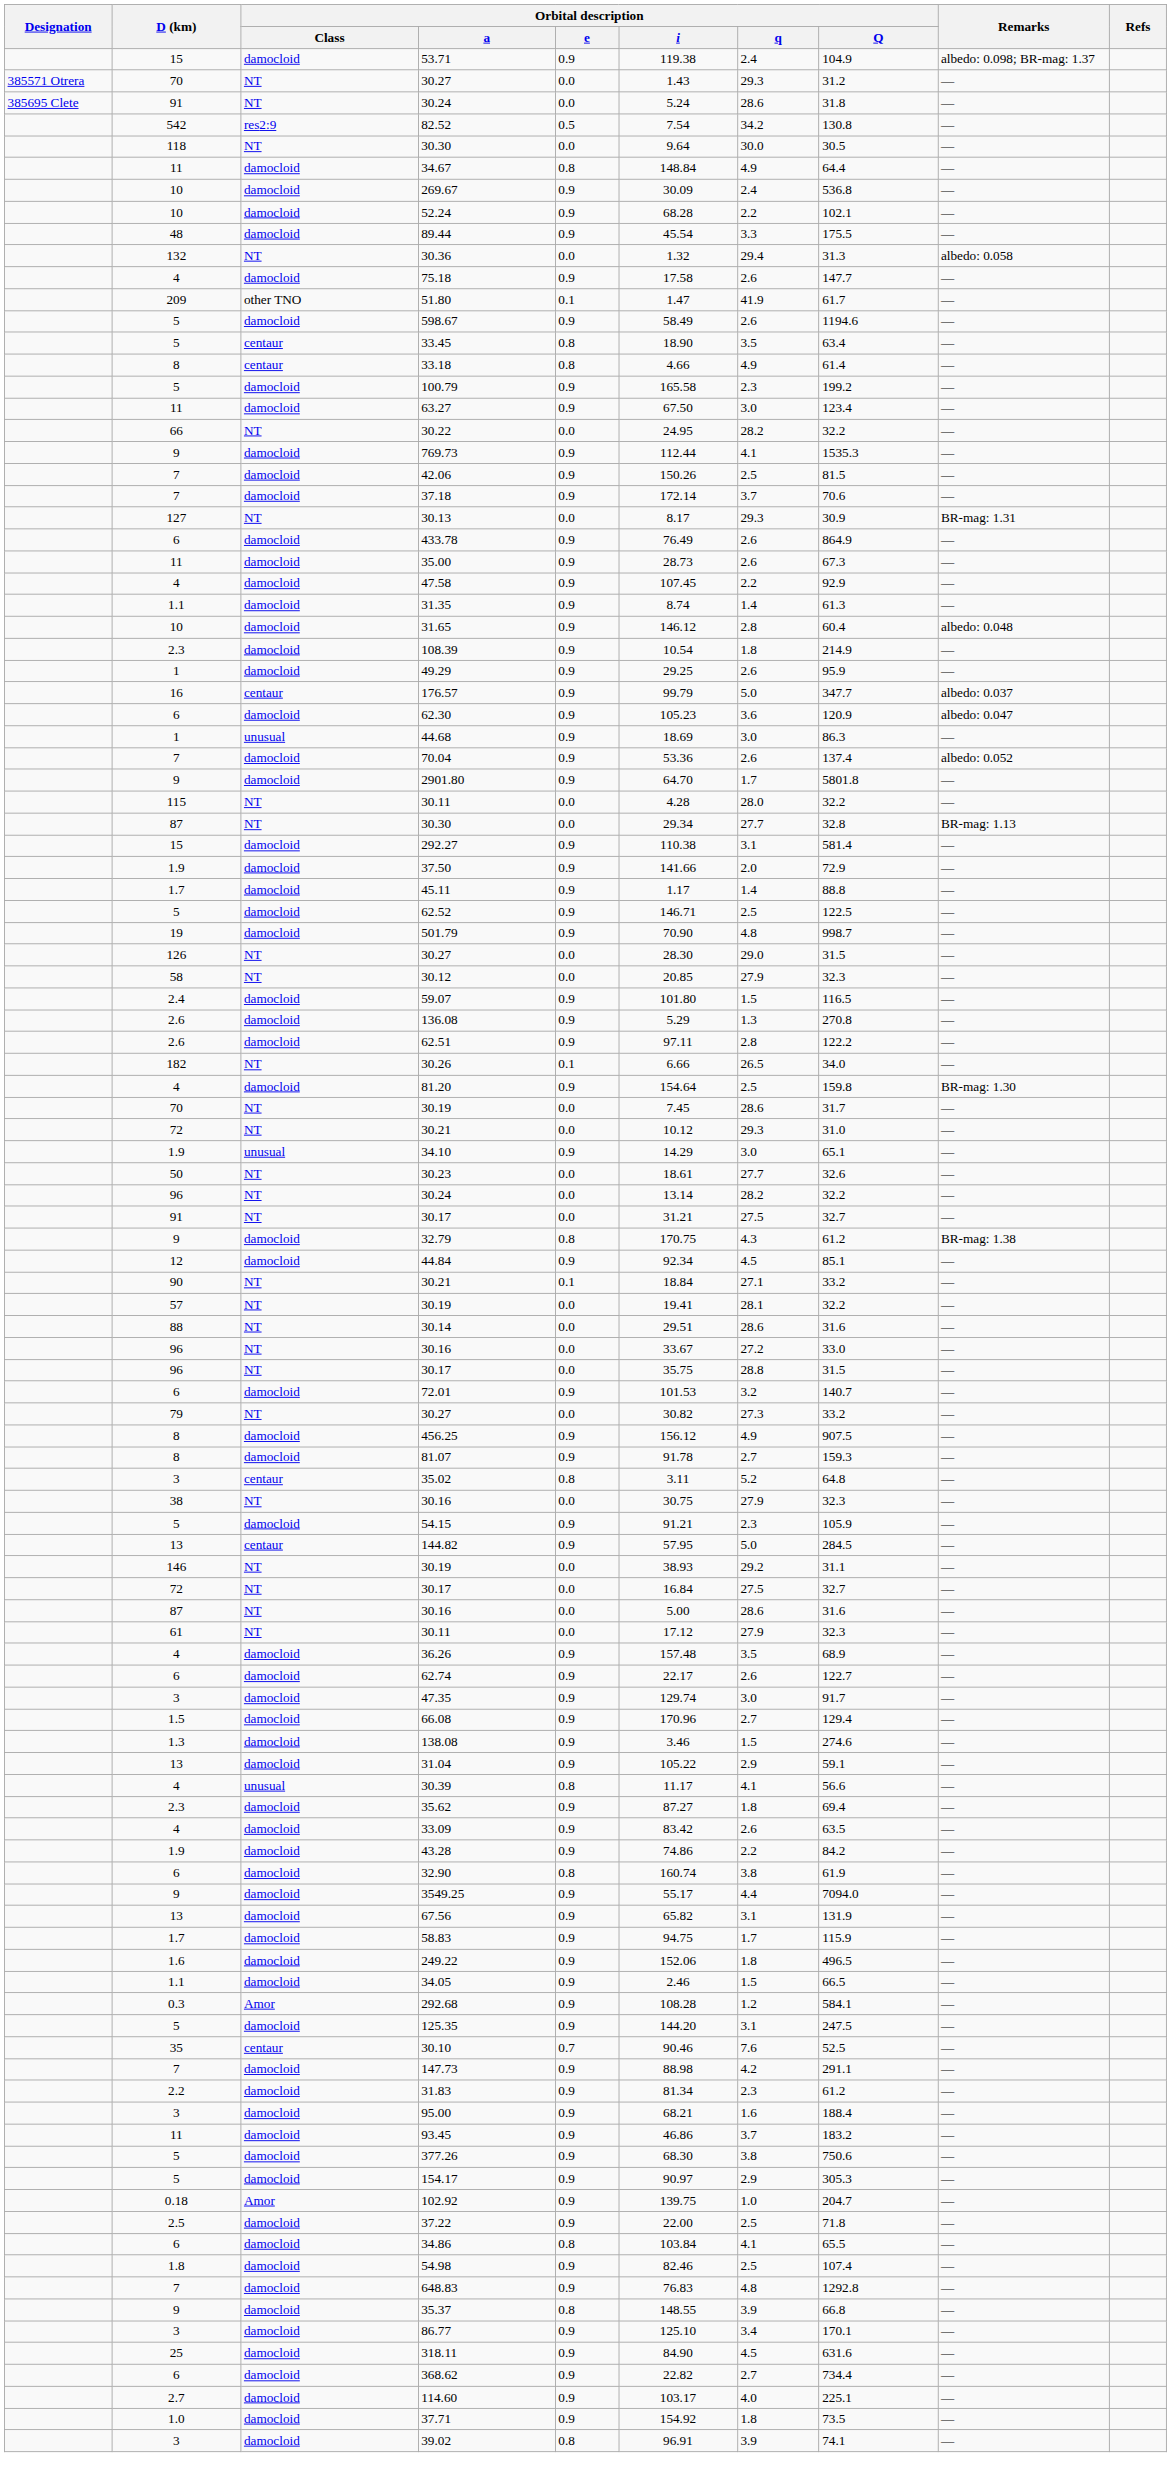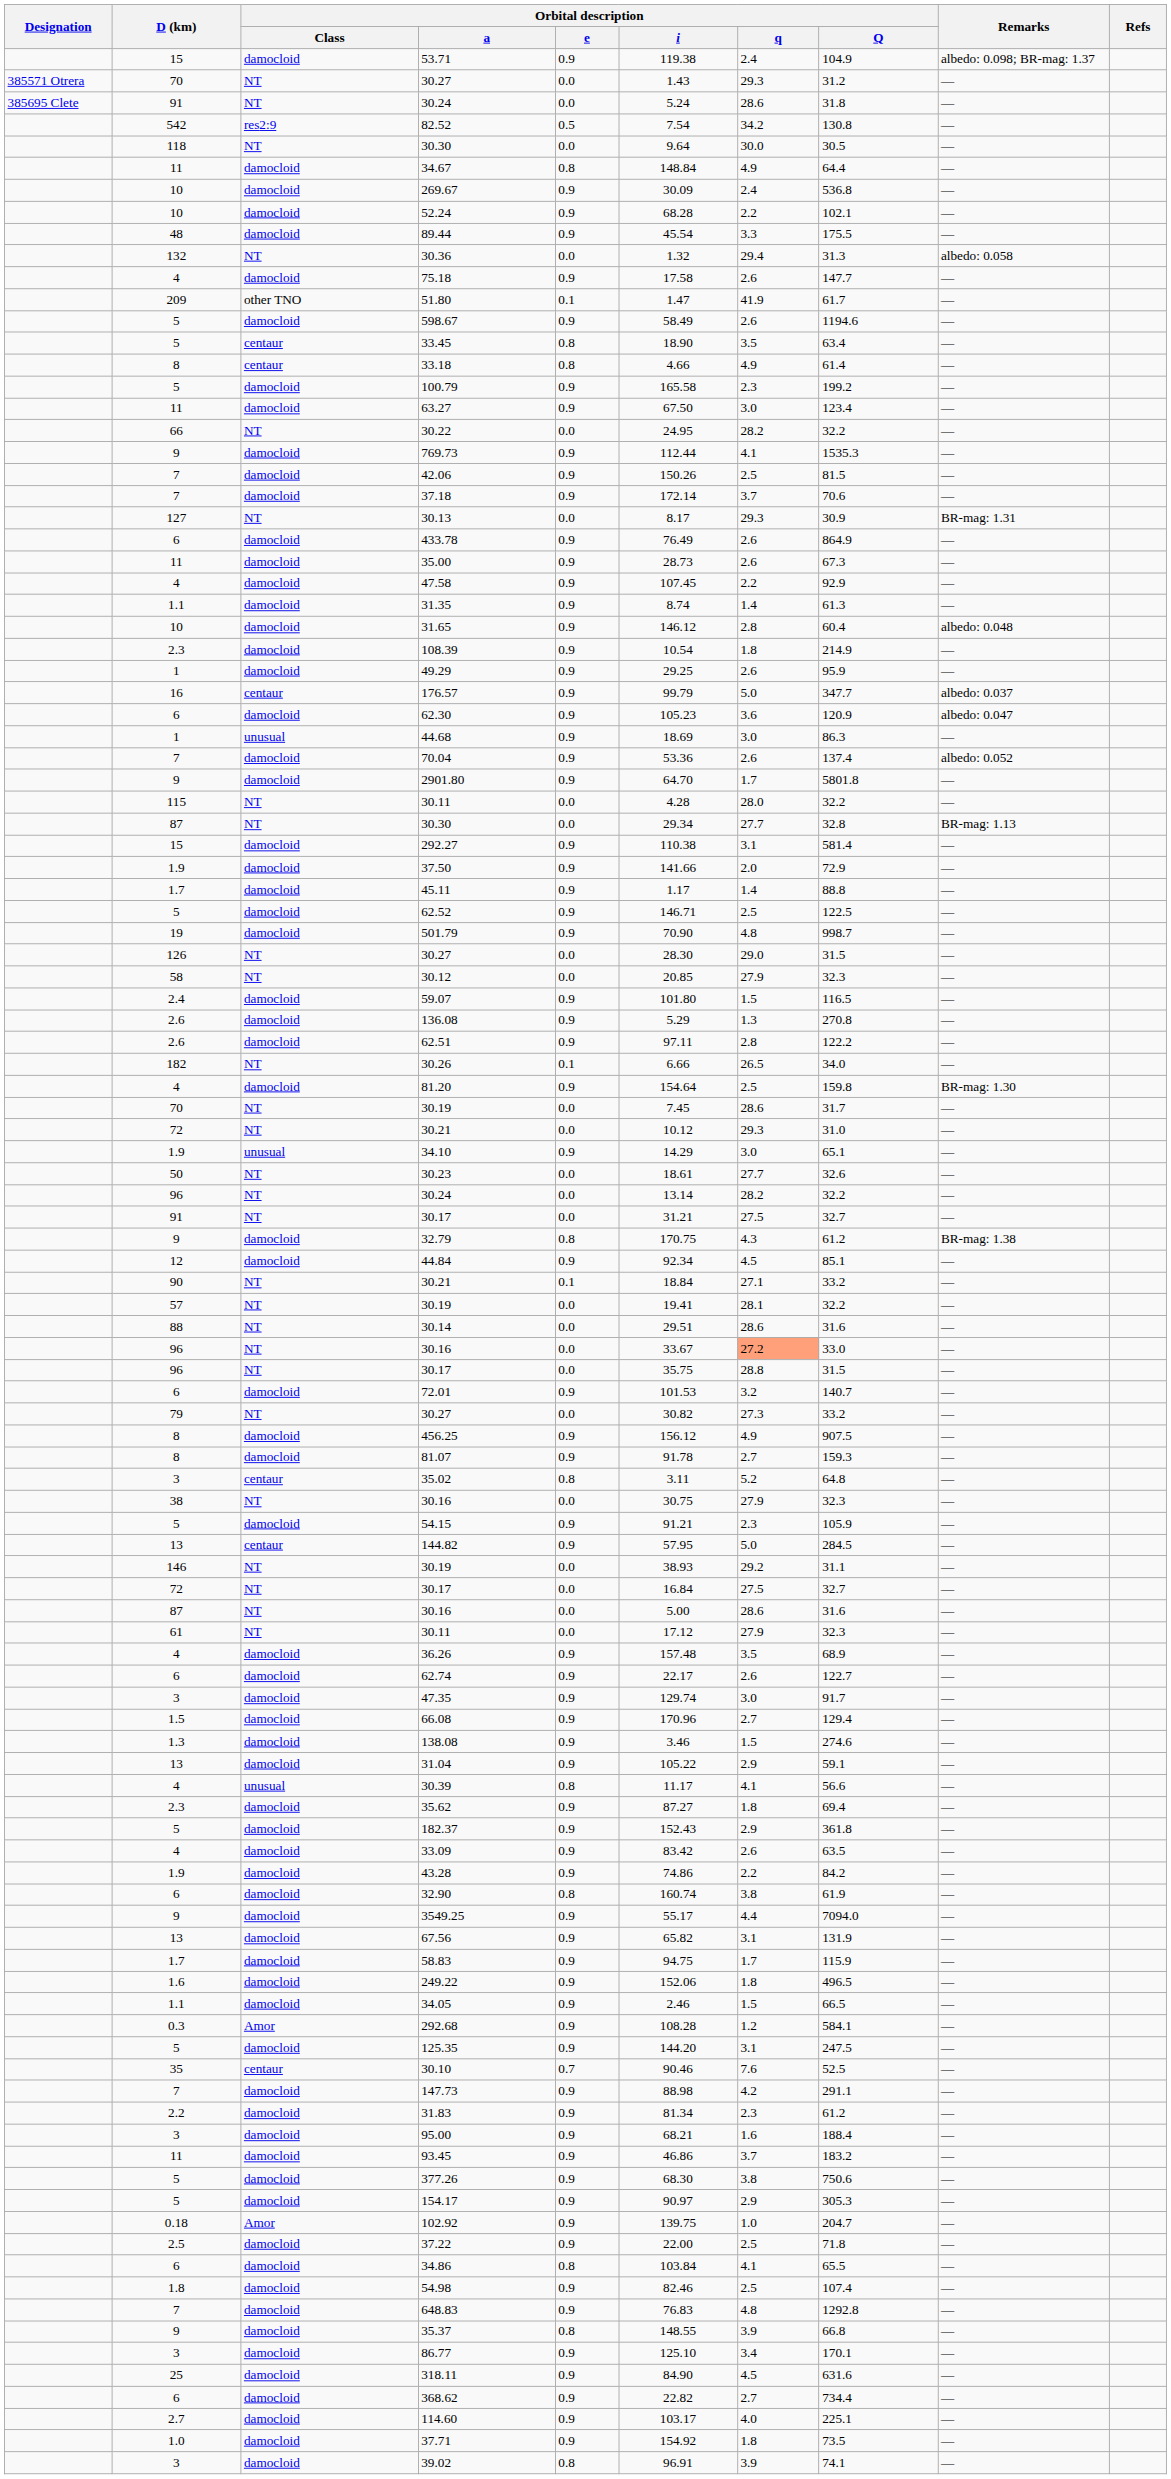96 / 30.16 | Orbital description / q: no background -> lightsalmon background
+ row: 5 | damocloid | 182.37 | 0.9 | 152.43 | 2.9 | 361.8 | —
